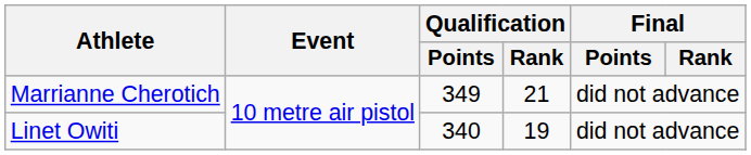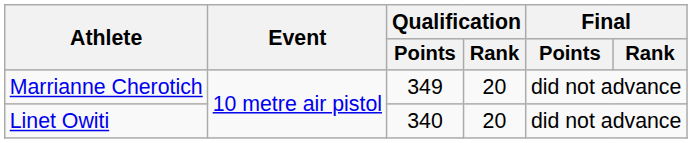Marrianne Cherotich | Qualification / Rank: 21 -> 20
Linet Owiti | Qualification / Rank: 19 -> 20
